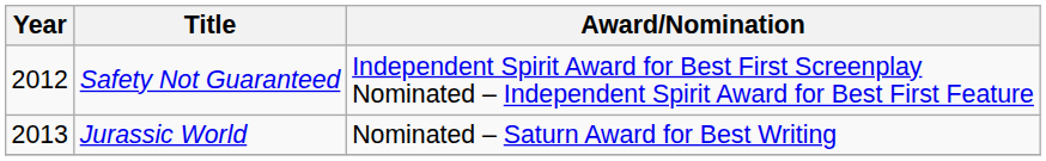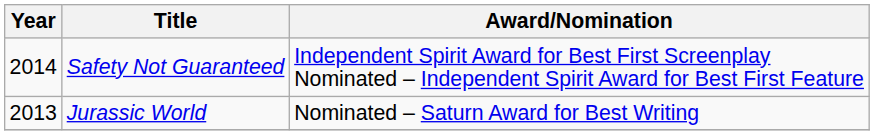Safety Not Guaranteed | Year: 2012 -> 2014
